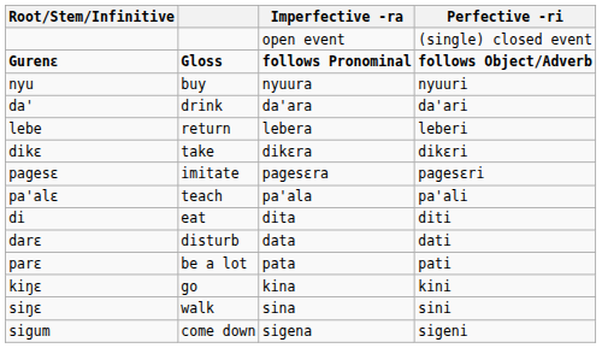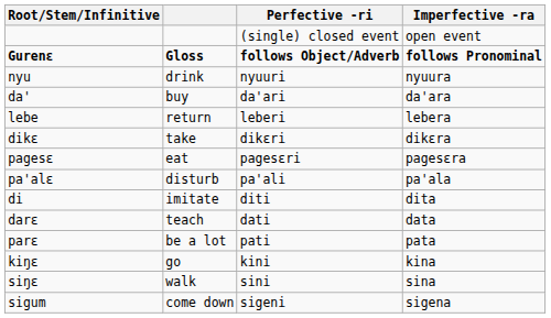columns swapped: Perfective -ri <-> Imperfective -ra
nyu | column 2: buy -> drink
da' | column 2: drink -> buy
pagesɛ | column 2: imitate -> eat
pa'alɛ | column 2: teach -> disturb
di | column 2: eat -> imitate
darɛ | column 2: disturb -> teach
